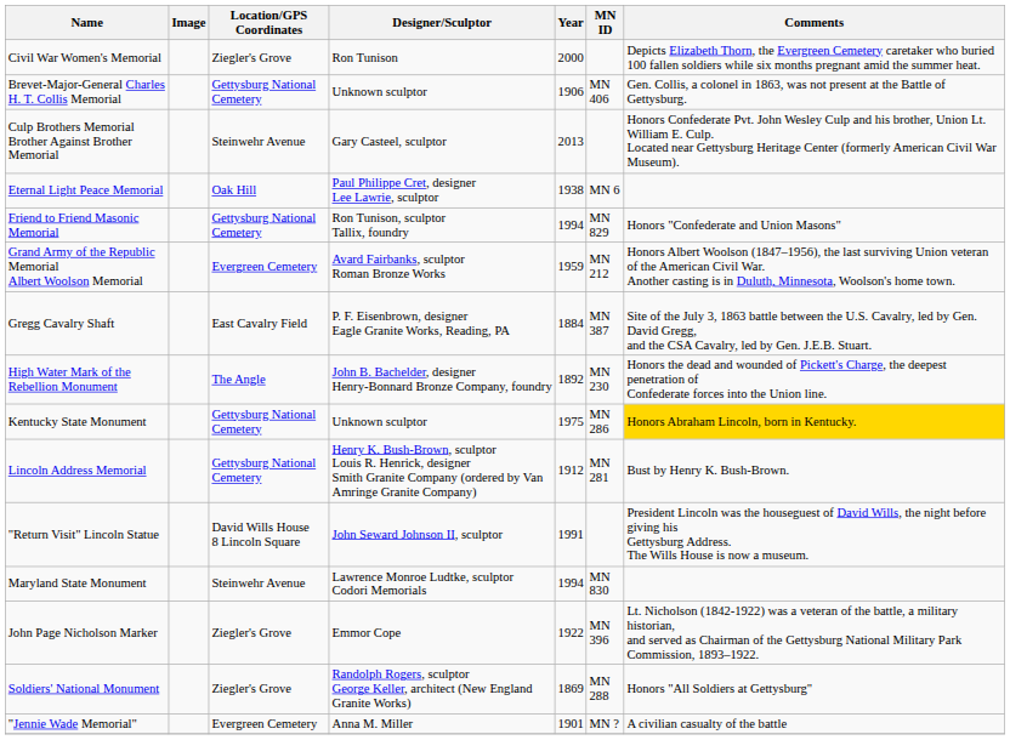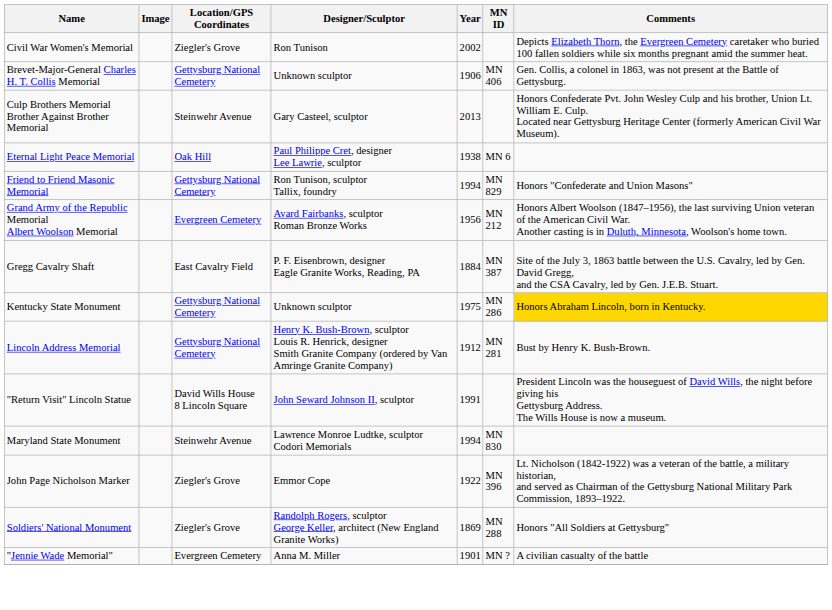Civil War Women's Memorial | Year: 2000 -> 2002
Grand Army of the Republic Memorial Albert Woolson Memorial | Year: 1959 -> 1956
- row: High Water Mark of the Rebellion Monument | The Angle | John B. Bachelder, designer Henry-Bonnard Bronze Company, foundry | 1892 | MN 230 | Honors the dead and wounded of Pickett's Charge, the deepest penetration of Confederate forces into the Union line.
